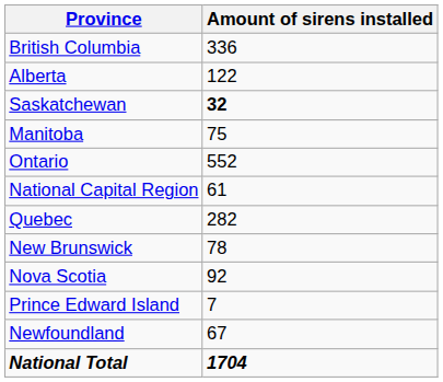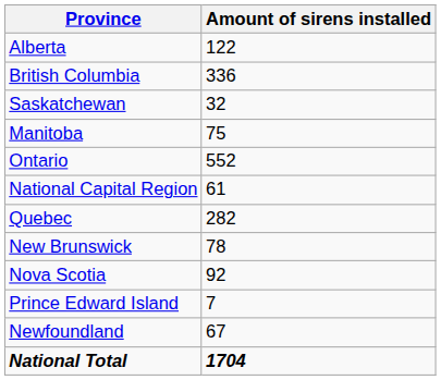rows swapped: British Columbia <-> Alberta
Saskatchewan | Amount of sirens installed: bold -> normal
